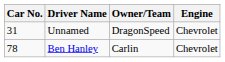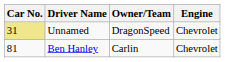Unnamed | Car No.: no background -> khaki background
Ben Hanley | Car No.: 78 -> 81
